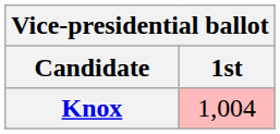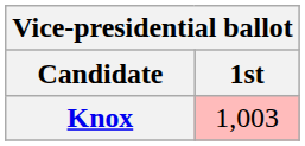Knox | 1st: 1,004 -> 1,003
